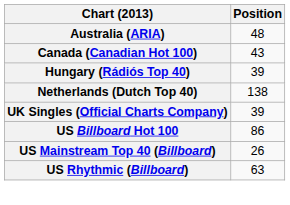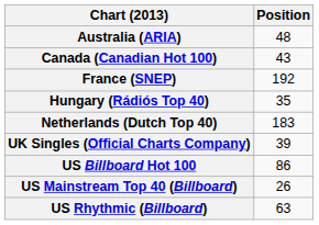+ row: France (SNEP) | 192
Hungary (Rádiós Top 40) | Position: 39 -> 35
Netherlands (Dutch Top 40) | Position: 138 -> 183
